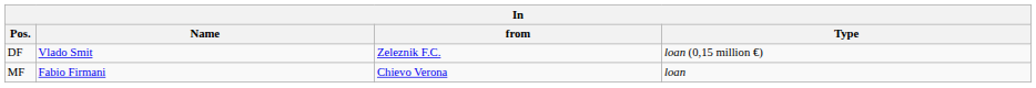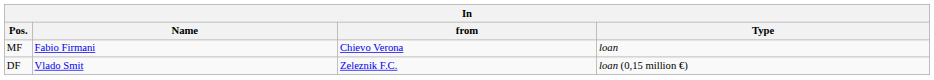rows swapped: DF <-> MF
